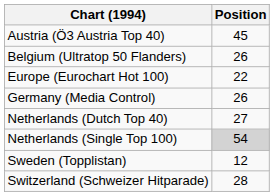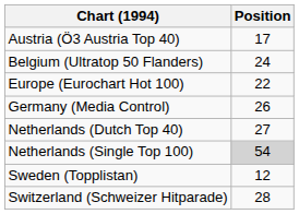Austria (Ö3 Austria Top 40) | Position: 45 -> 17
Belgium (Ultratop 50 Flanders) | Position: 26 -> 24
